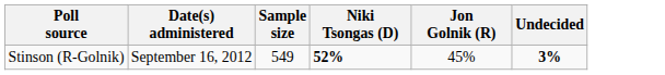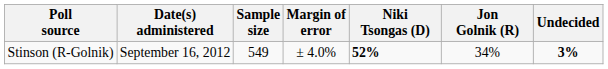+ column: Margin of error | ± 4.0%
Stinson (R-Golnik) | Jon Golnik (R): 45% -> 34%
